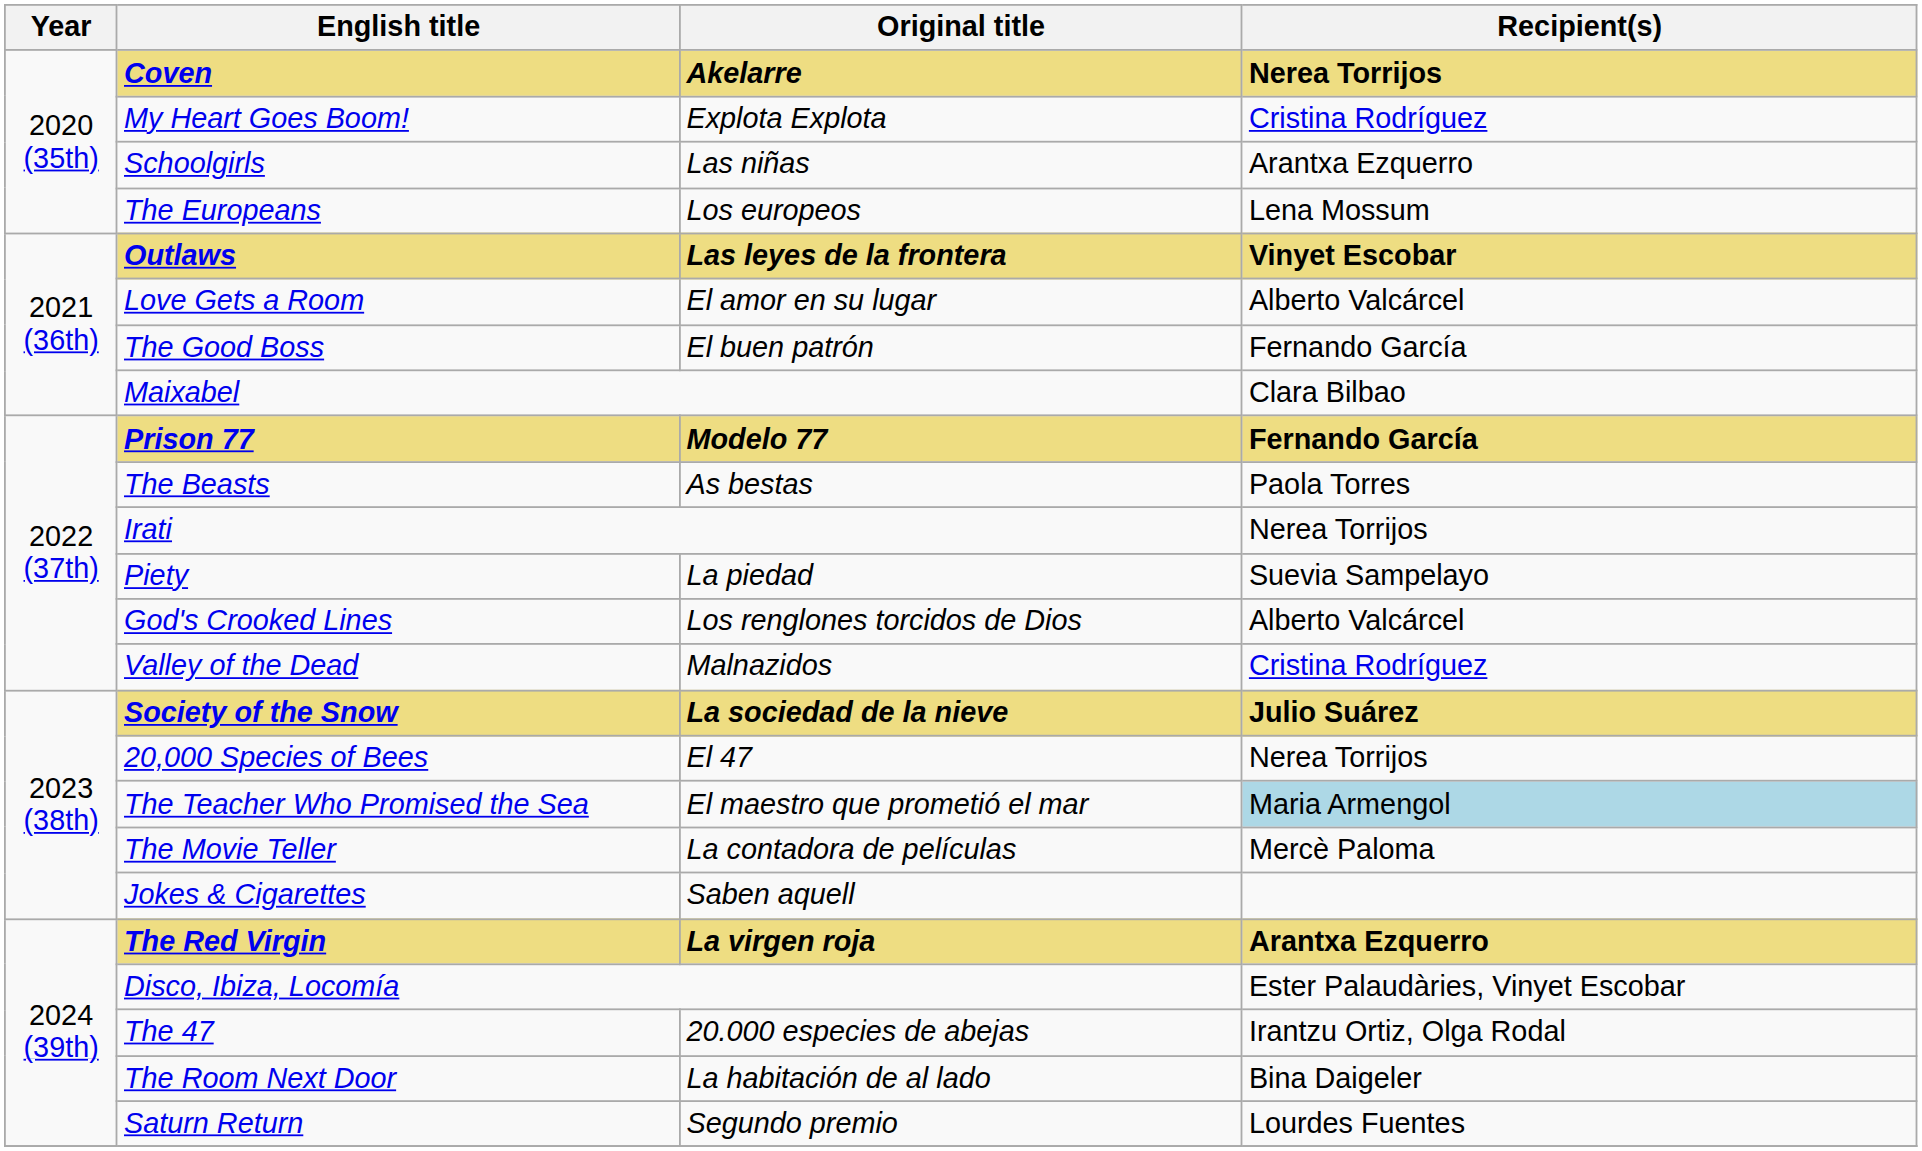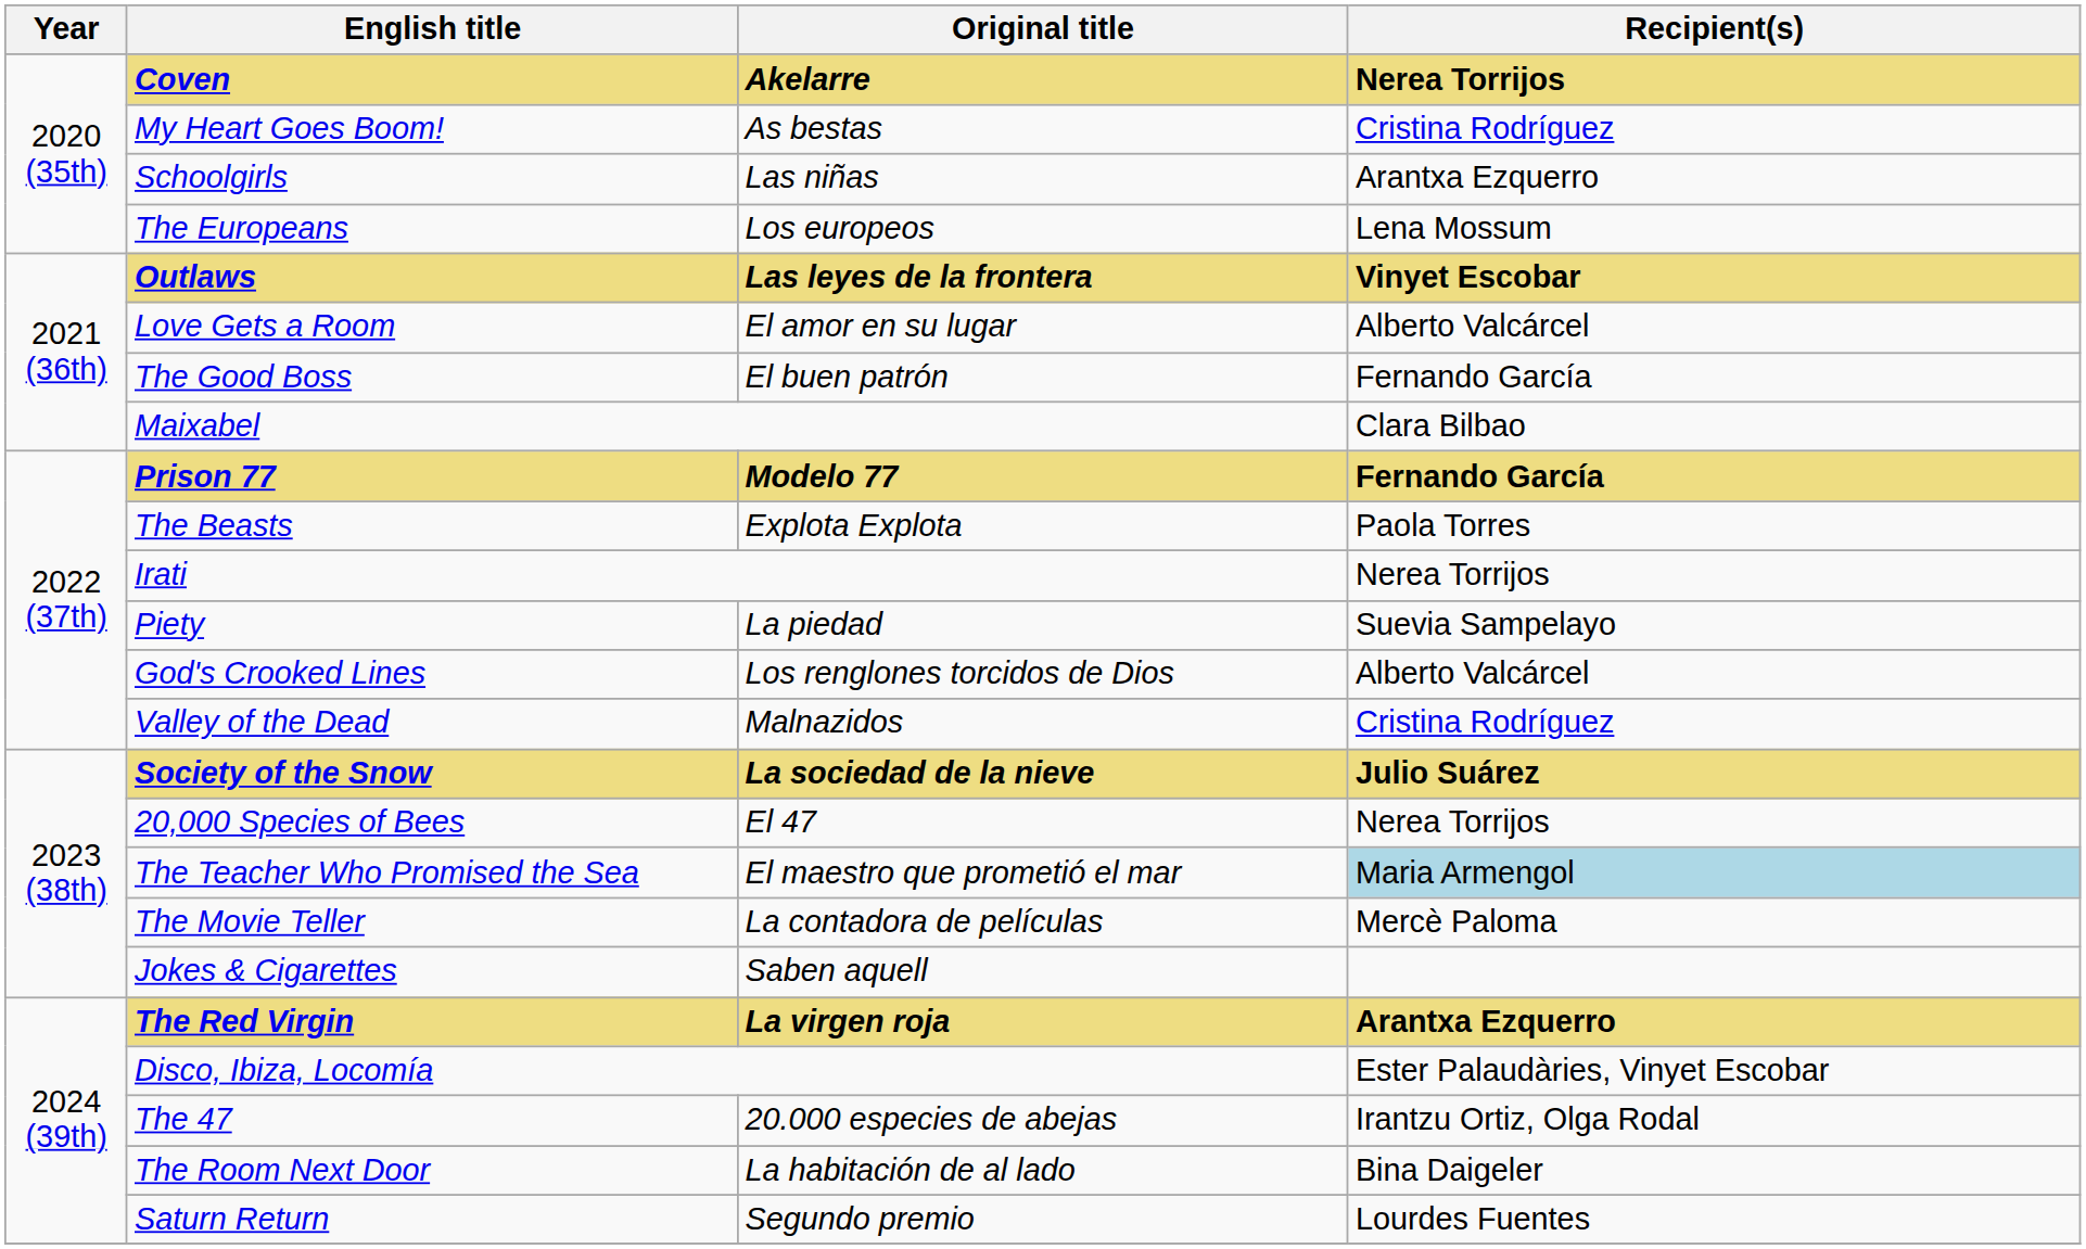My Heart Goes Boom! | Original title: Explota Explota -> As bestas
The Beasts | Original title: As bestas -> Explota Explota
